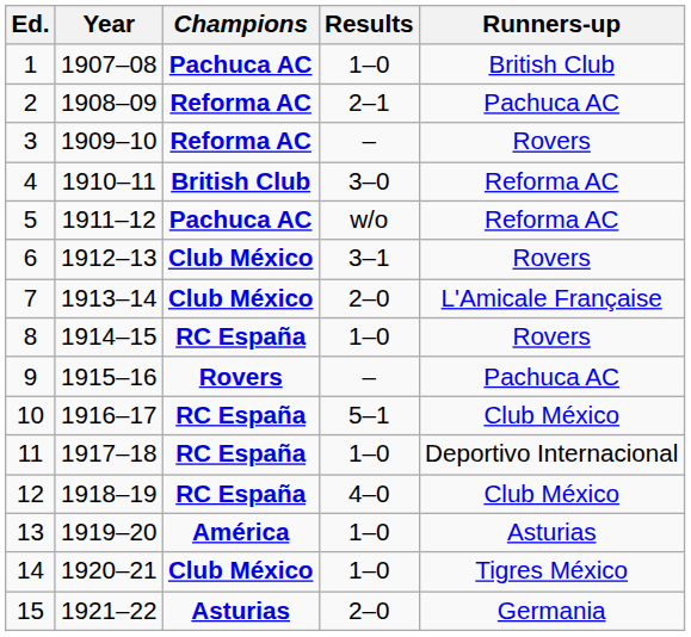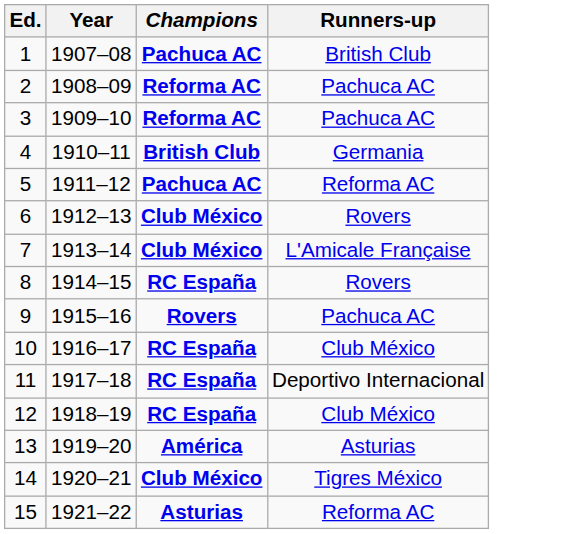- column: Results | 1–0 | 2–1 | – | 3–0 | w/o | 3–1 | 2–0 | 1–0 | – | 5–1 | 1–0 | 4–0 | 1–0 | 1–0 | 2–0
3 | Runners-up: Rovers -> Pachuca AC
4 | Runners-up: Reforma AC -> Germania
15 | Runners-up: Germania -> Reforma AC
